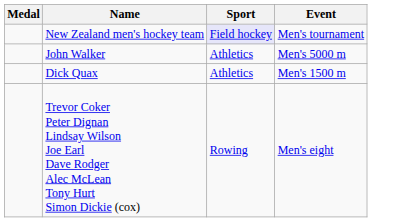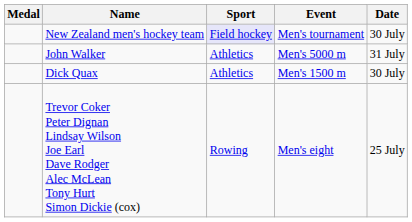+ column: Date | 30 July | 31 July | 30 July | 25 July
